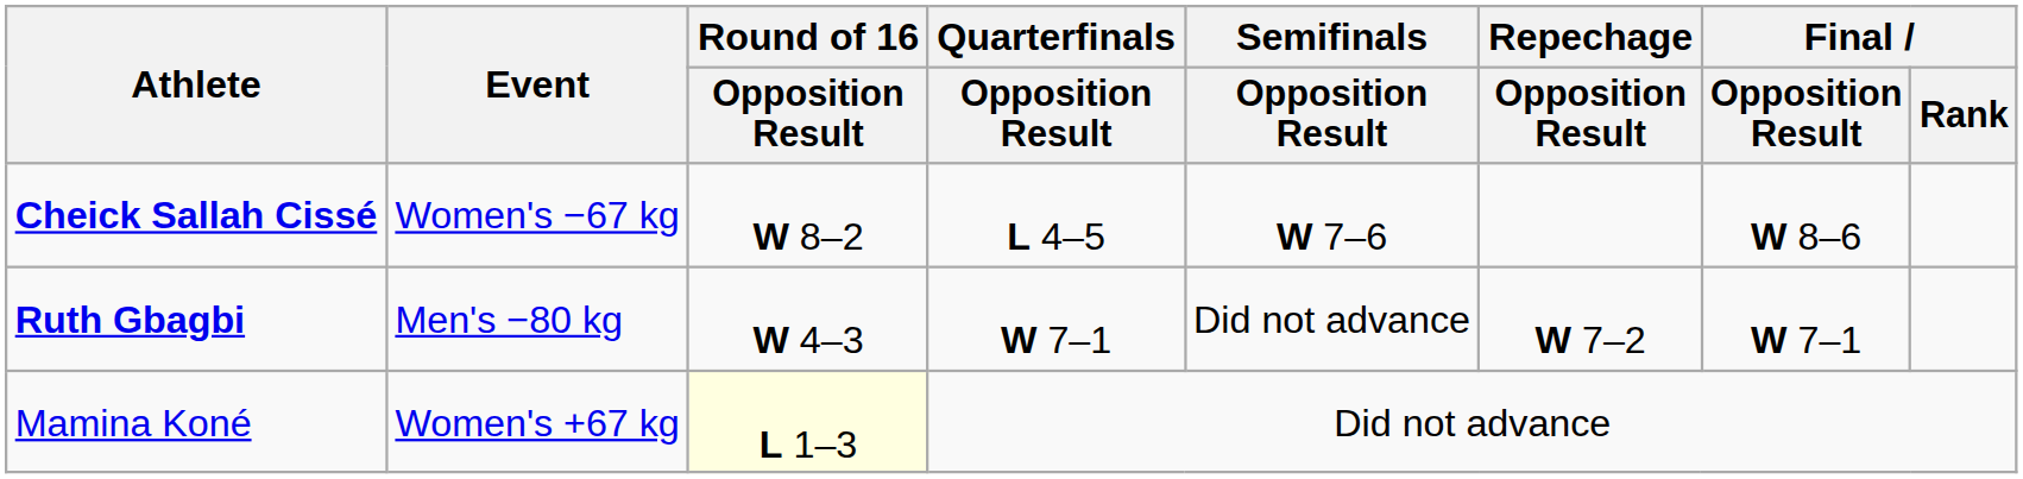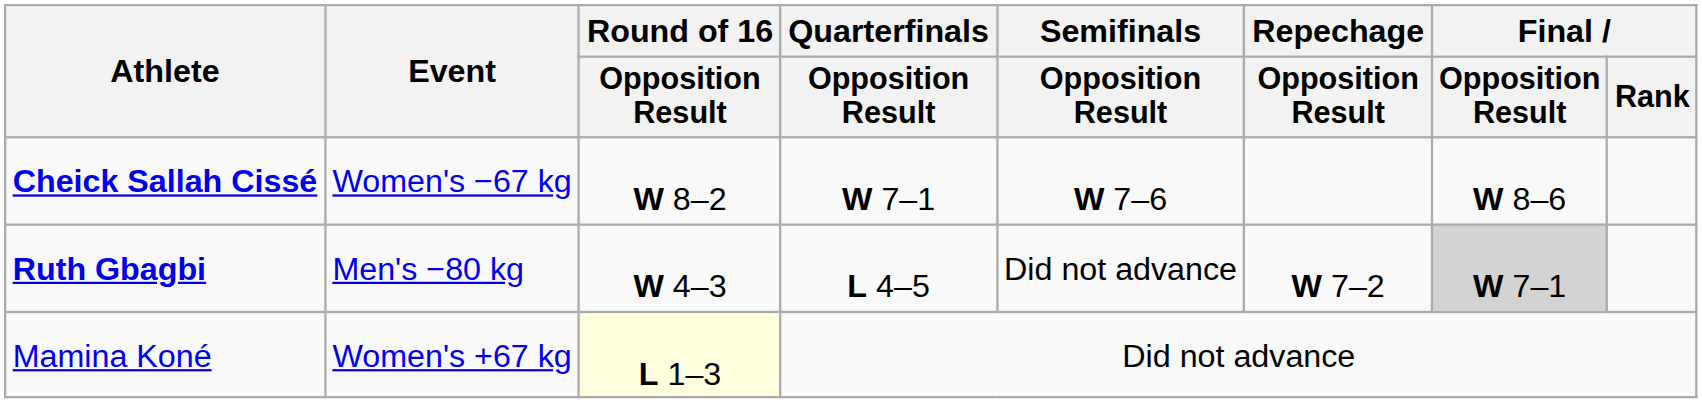Cheick Sallah Cissé | Quarterfinals / Opposition Result: L 4–5 -> W 7–1
Ruth Gbagbi | Quarterfinals / Opposition Result: W 7–1 -> L 4–5
Ruth Gbagbi | Final / Opposition Result: no background -> lightgrey background
